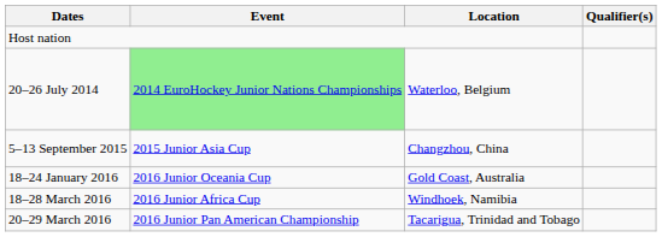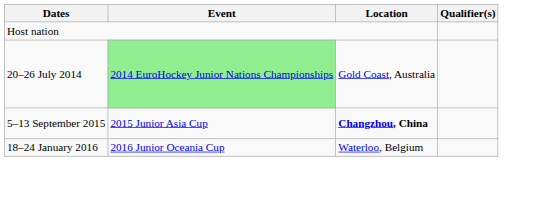20–26 July 2014 | Location: Waterloo, Belgium -> Gold Coast, Australia
5–13 September 2015 | Location: normal -> bold
18–24 January 2016 | Location: Gold Coast, Australia -> Waterloo, Belgium
- row: 18–28 March 2016 | 2016 Junior Africa Cup | Windhoek, Namibia
- row: 20–29 March 2016 | 2016 Junior Pan American Championship | Tacarigua, Trinidad and Tobago
